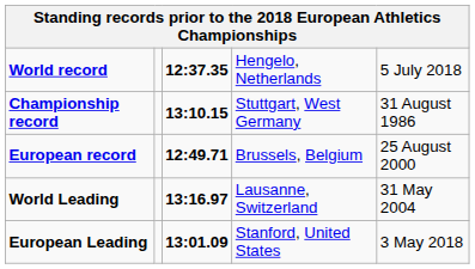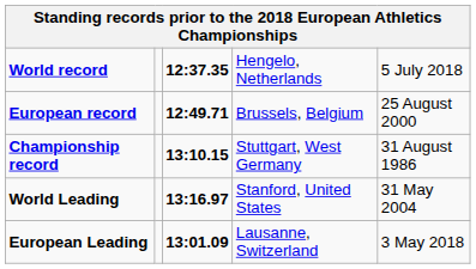rows swapped: European record <-> Championship record
World Leading | column 4: Lausanne, Switzerland -> Stanford, United States
European Leading | column 4: Stanford, United States -> Lausanne, Switzerland
